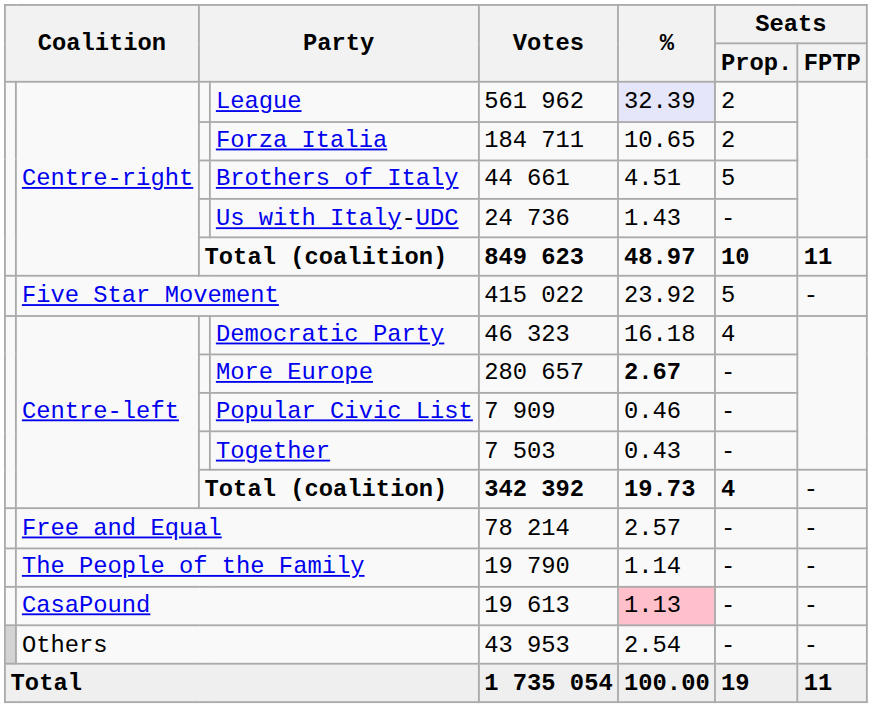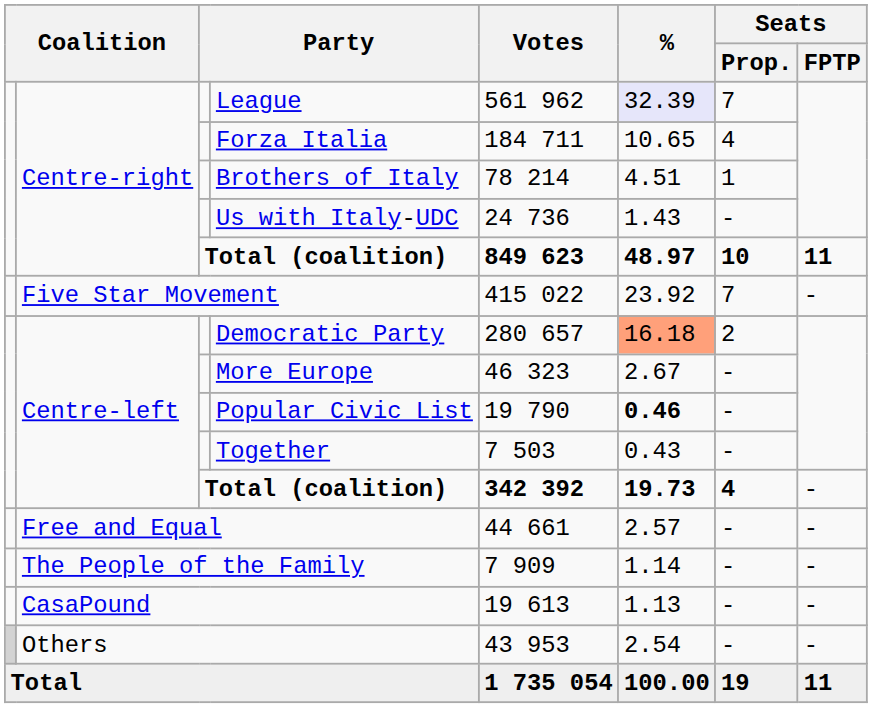League | Seats / Prop.: 2 -> 7
Forza Italia | Seats / Prop.: 2 -> 4
Brothers of Italy | Votes: 44 661 -> 78 214
Brothers of Italy | Seats / Prop.: 5 -> 1
Five Star Movement | Seats / Prop.: 5 -> 7
Democratic Party | Votes: 46 323 -> 280 657
Democratic Party | %: no background -> lightsalmon background
Democratic Party | Seats / Prop.: 4 -> 2
More Europe | Votes: 280 657 -> 46 323
More Europe | %: bold -> normal
Popular Civic List | Votes: 7 909 -> 19 790
Popular Civic List | %: normal -> bold
Free and Equal | Votes: 78 214 -> 44 661
The People of the Family | Votes: 19 790 -> 7 909
CasaPound | %: pink background -> no background
